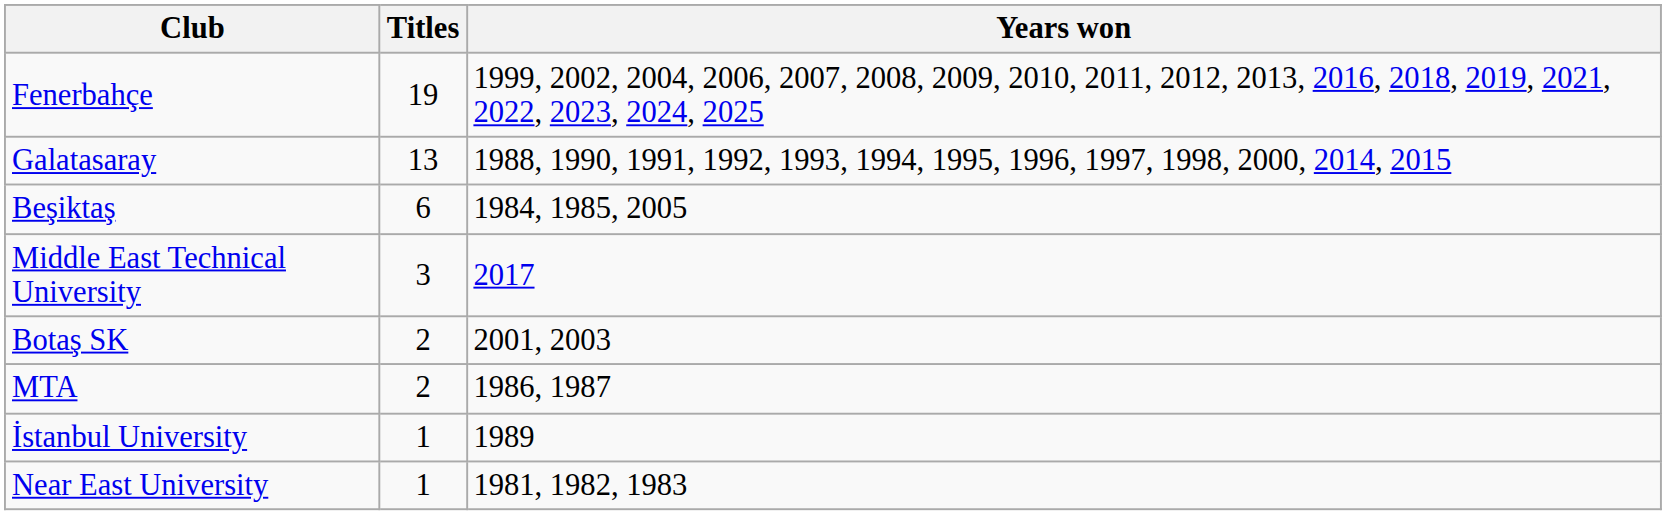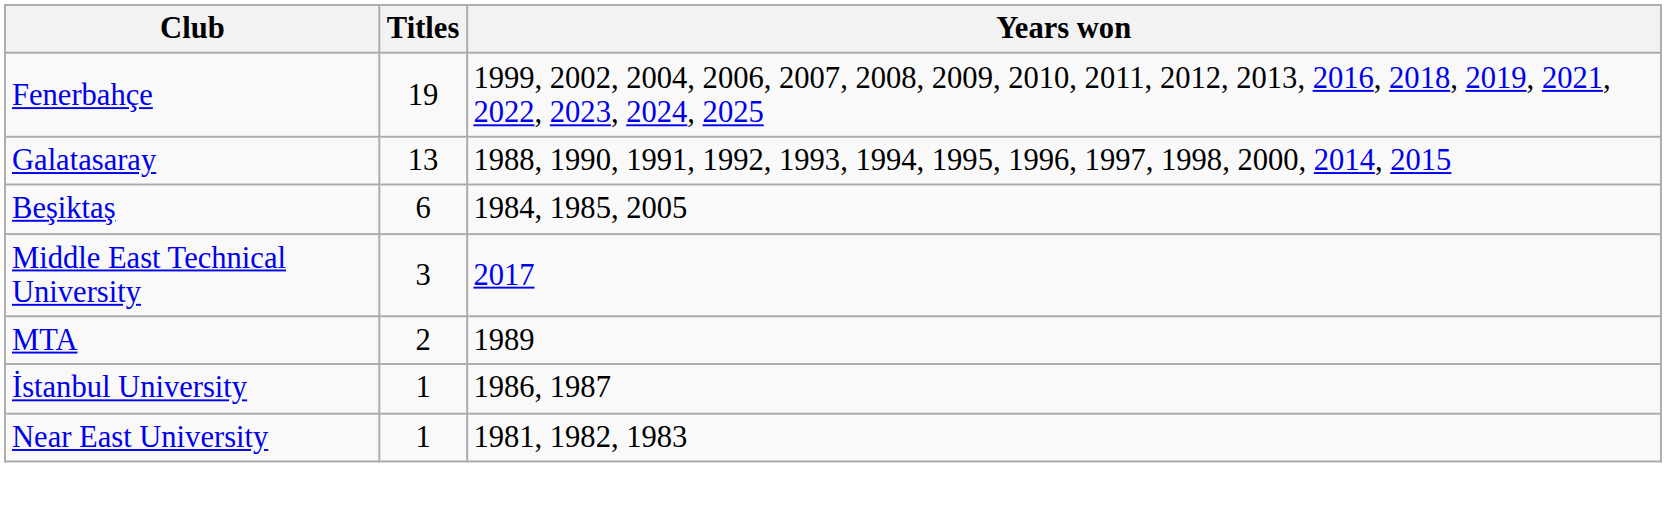- row: Botaş SK | 2 | 2001, 2003
MTA | Years won: 1986, 1987 -> 1989
İstanbul University | Years won: 1989 -> 1986, 1987
